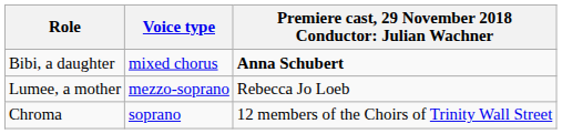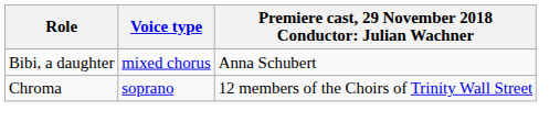Bibi, a daughter | column 3: bold -> normal
- row: Lumee, a mother | mezzo-soprano | Rebecca Jo Loeb
